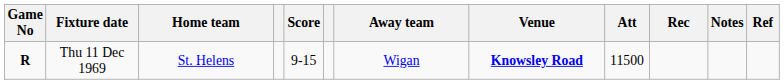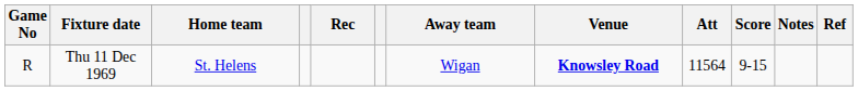columns swapped: Score <-> Rec
Thu 11 Dec 1969 | Game No: bold -> normal
Thu 11 Dec 1969 | Att: 11500 -> 11564
